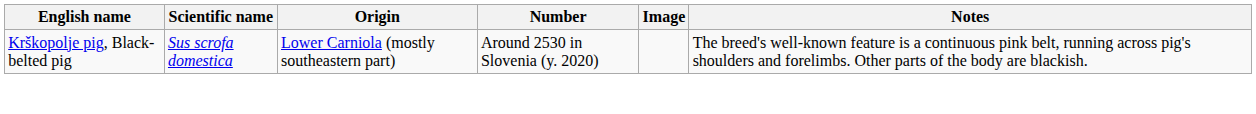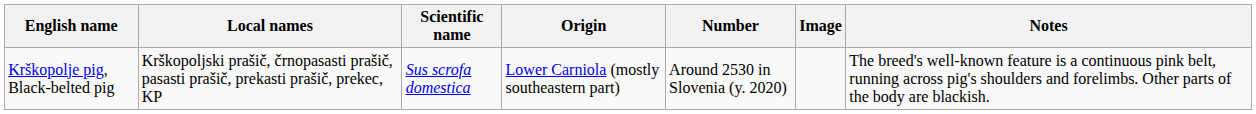+ column: Local names | Krškopoljski prašič, črnopasasti prašič, pasasti prašič, prekasti prašič, prekec, KP
